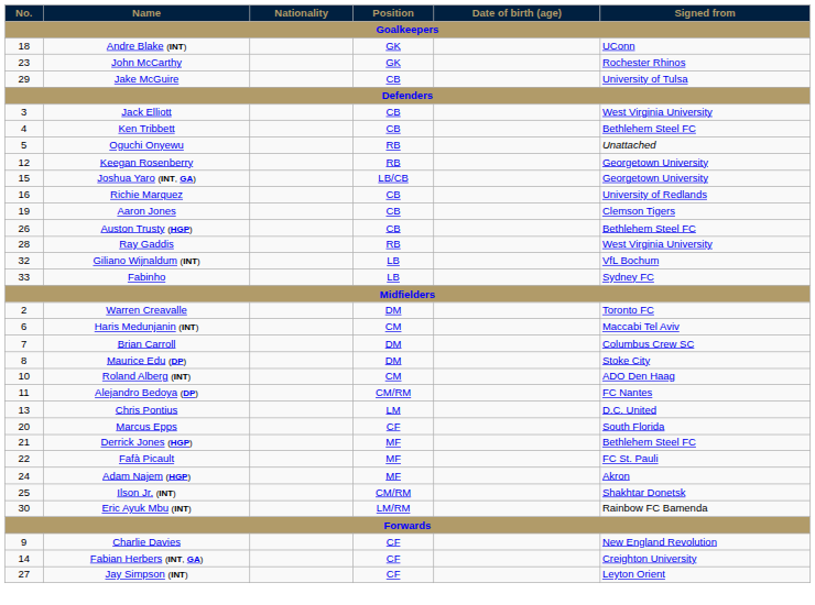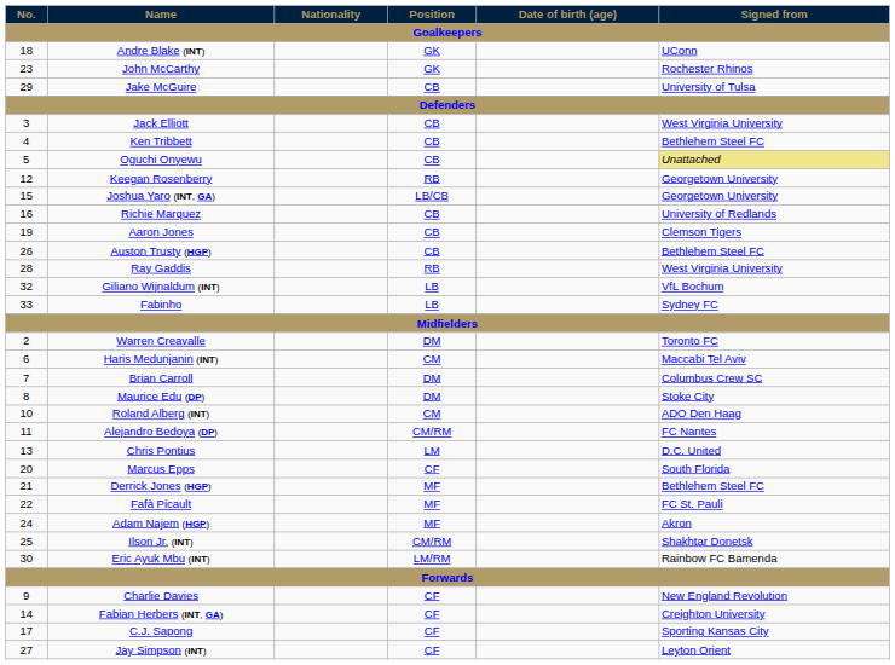Oguchi Onyewu | Position: RB -> CB
Oguchi Onyewu | Signed from: no background -> khaki background
+ row: 17 | C.J. Sapong | CF | Sporting Kansas City
